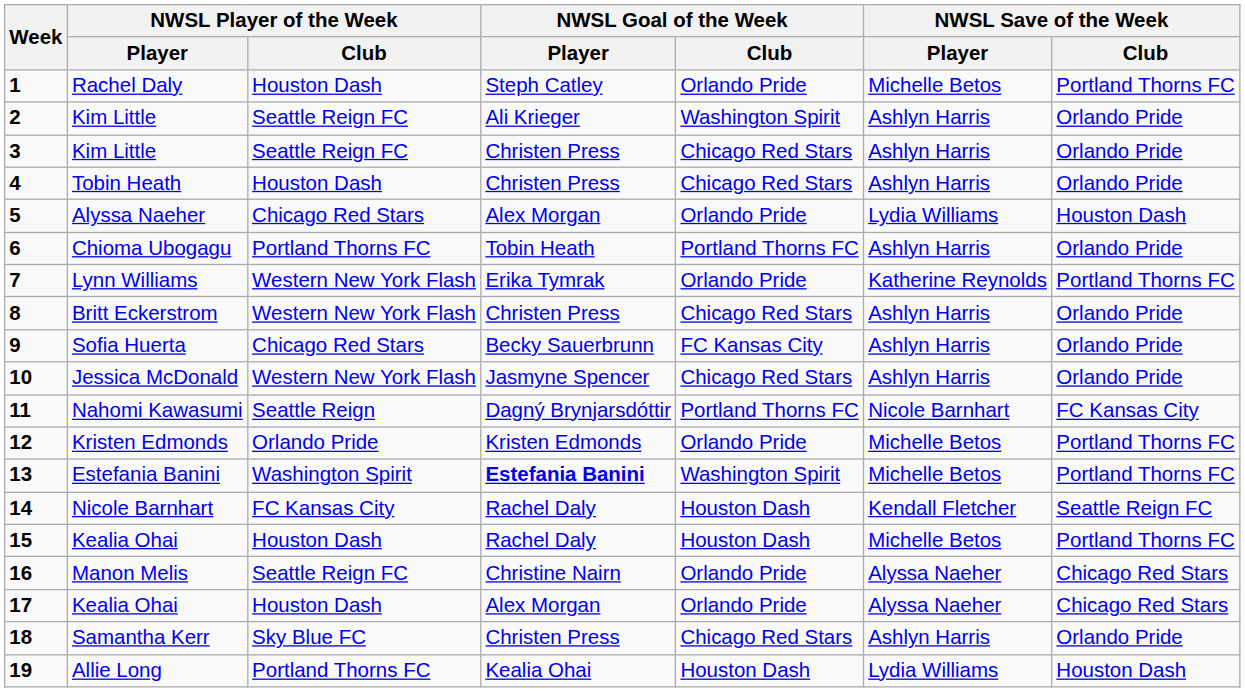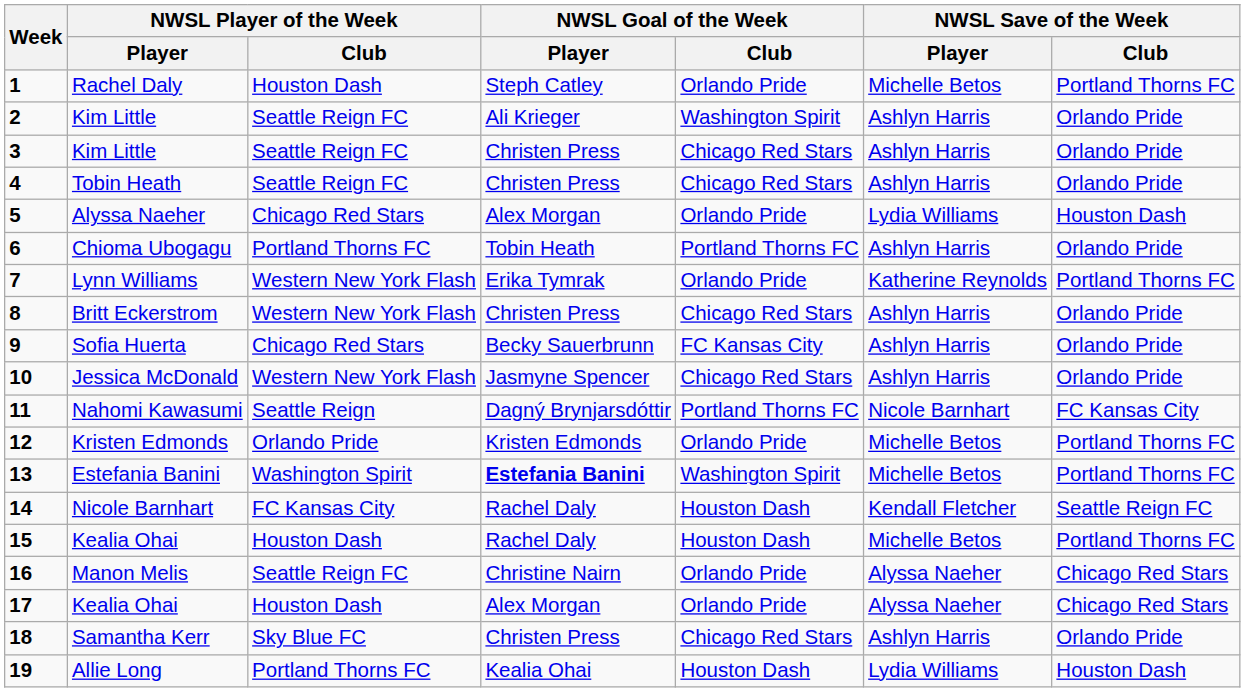4 | NWSL Player of the Week / Club: Houston Dash -> Seattle Reign FC
